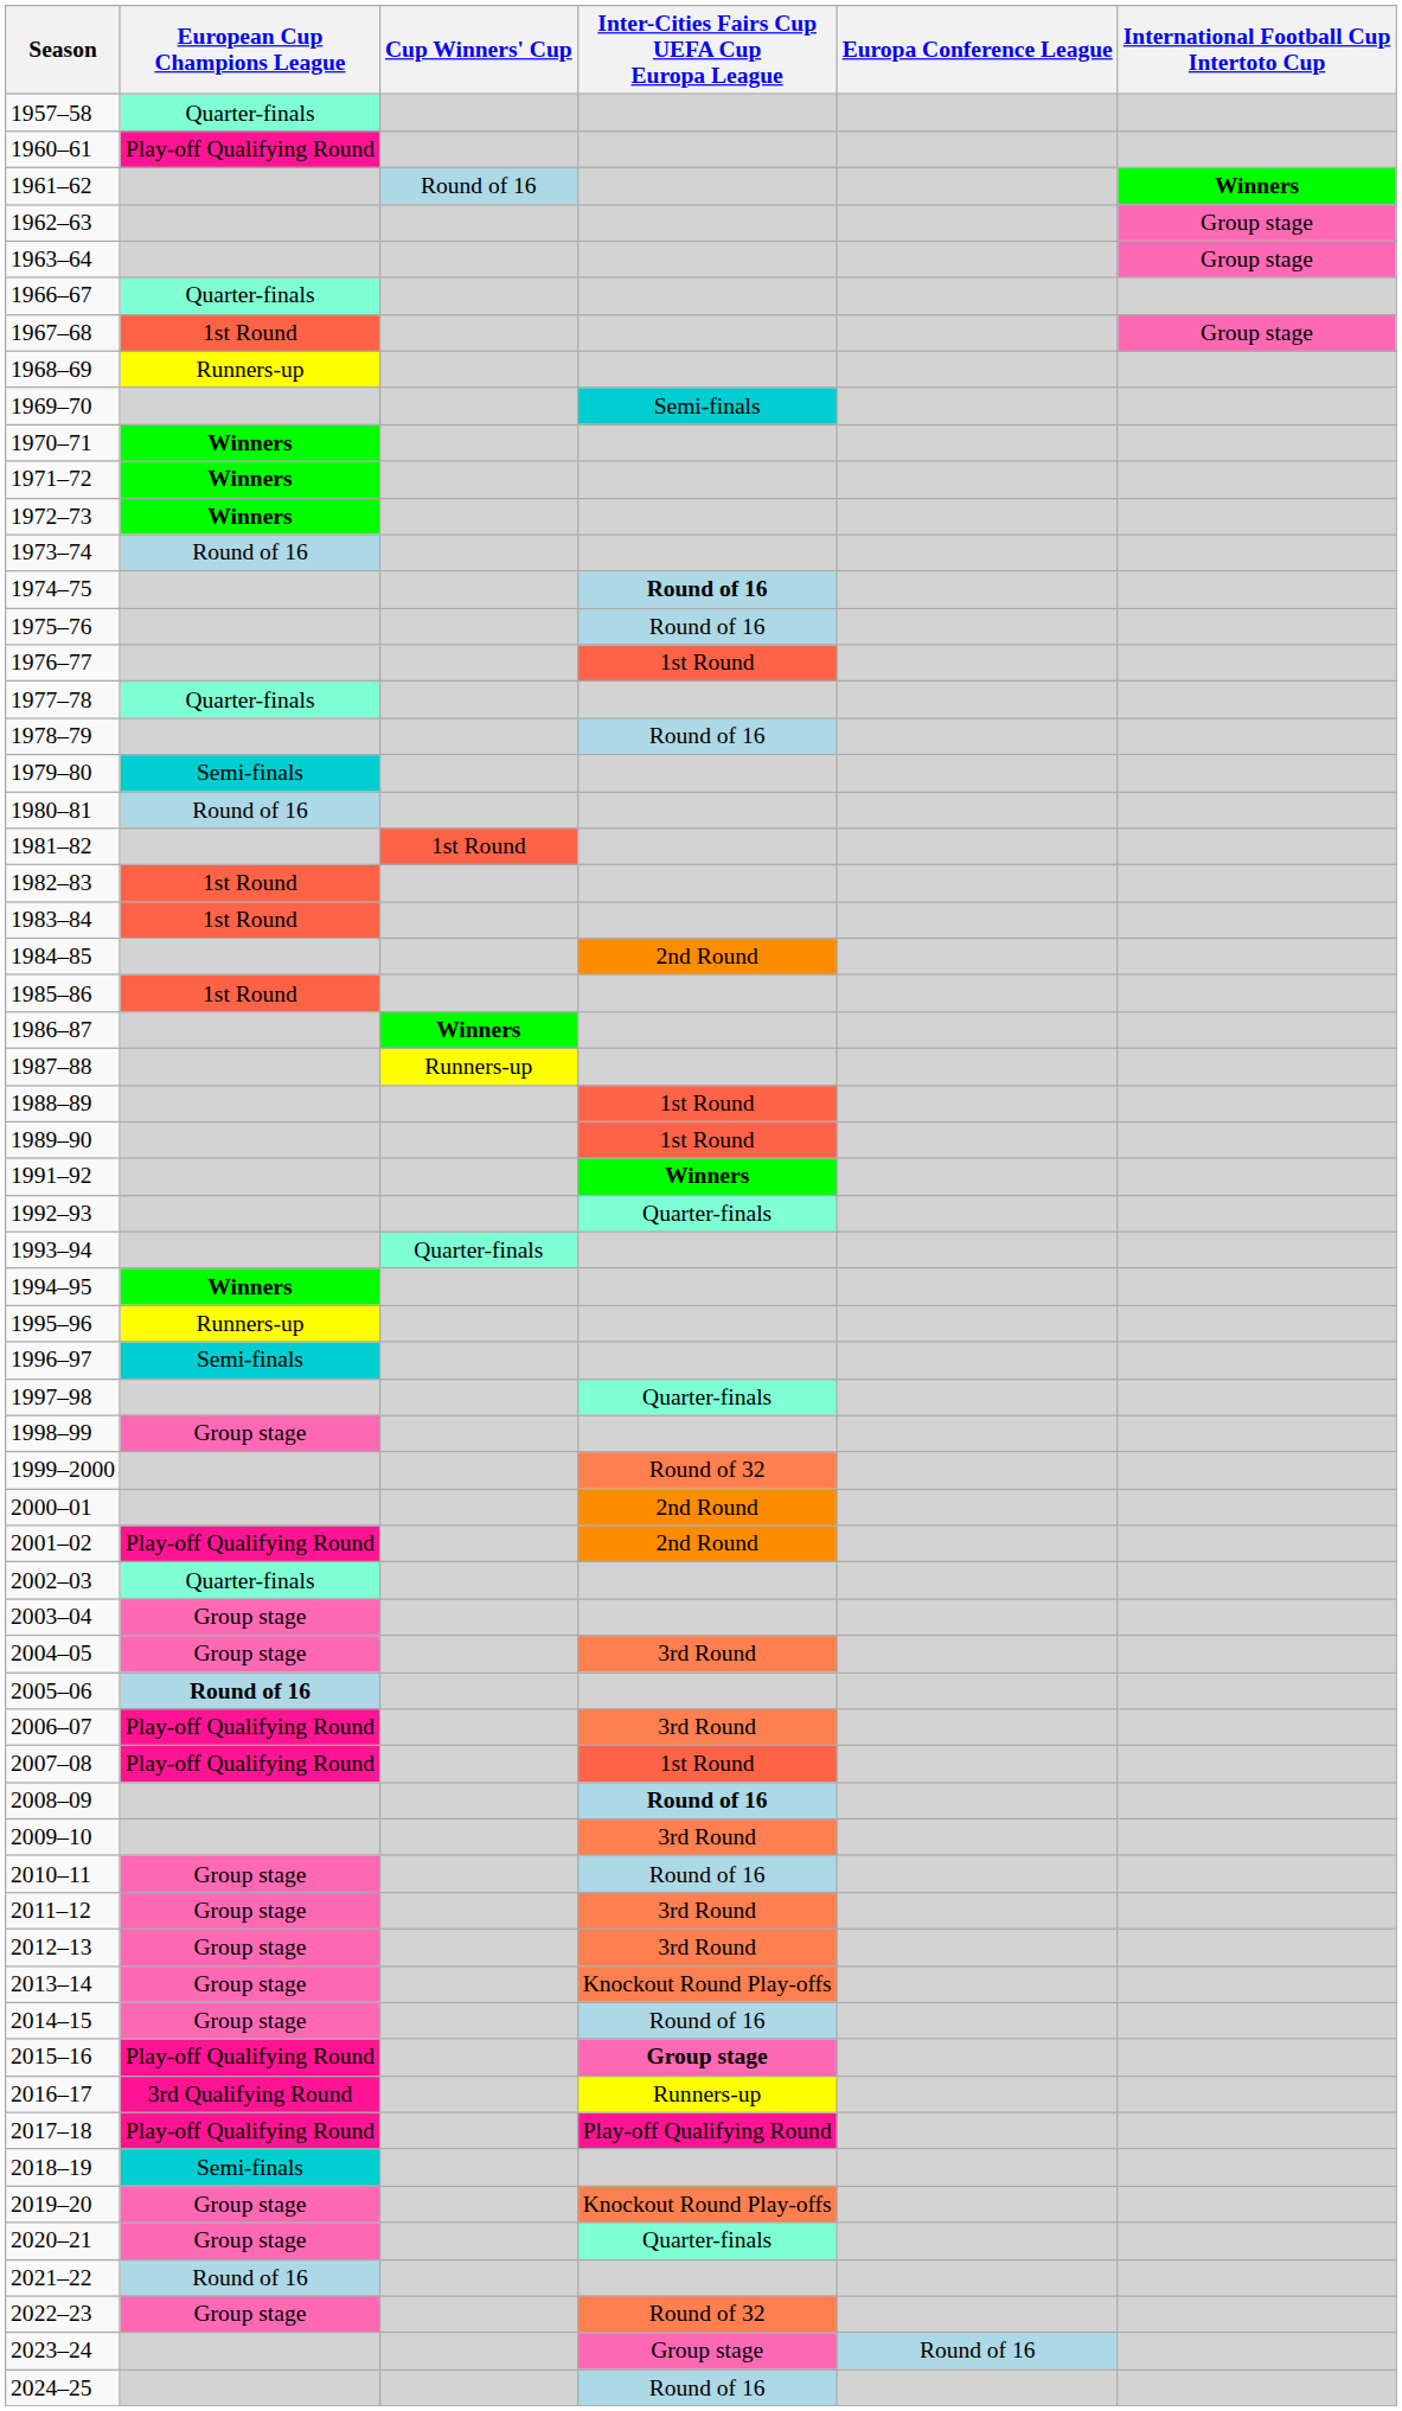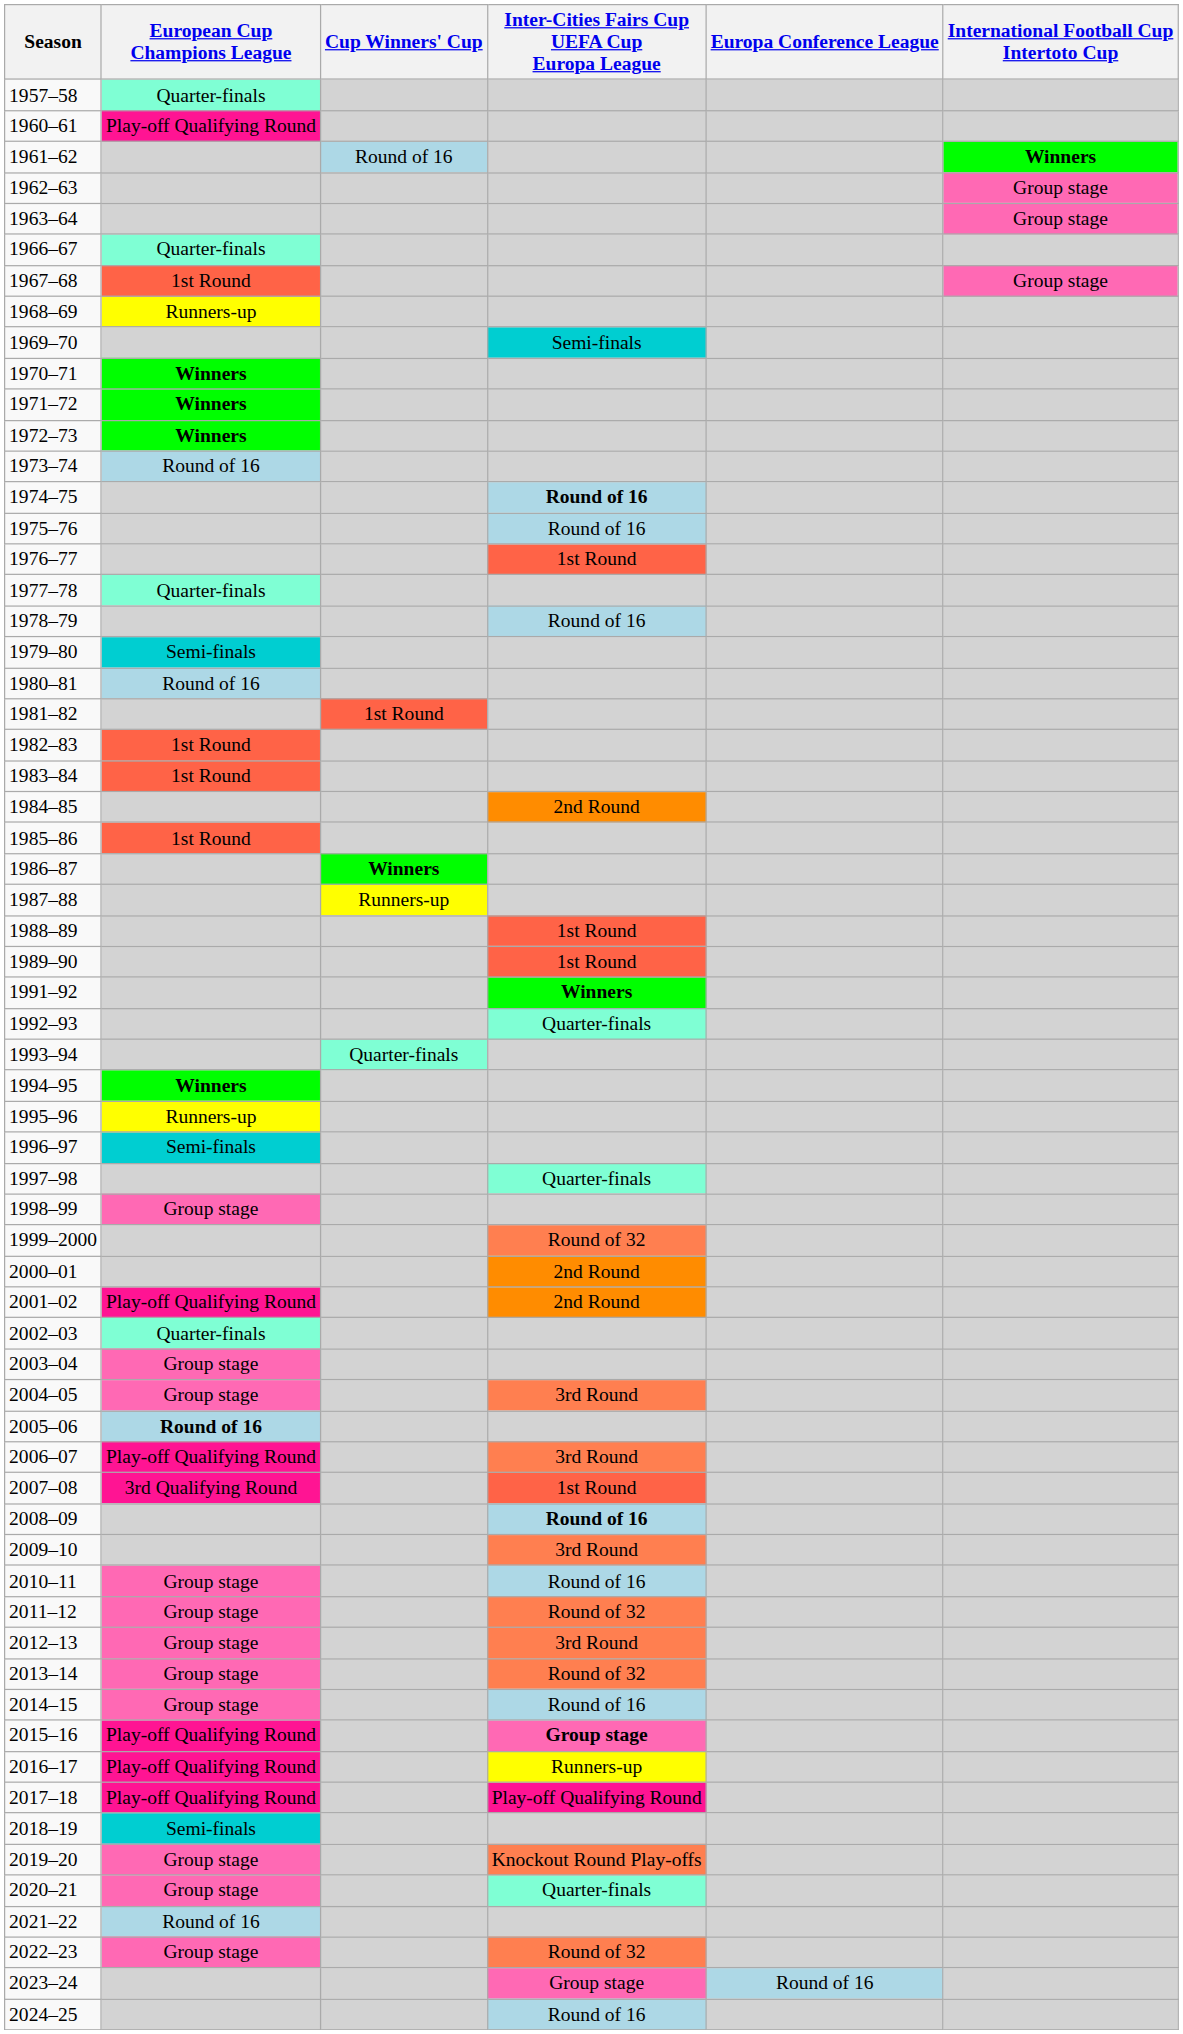2007–08 | European Cup Champions League: Play-off Qualifying Round -> 3rd Qualifying Round
2011–12 | Inter-Cities Fairs Cup UEFA Cup Europa League: 3rd Round -> Round of 32
2013–14 | Inter-Cities Fairs Cup UEFA Cup Europa League: Knockout Round Play-offs -> Round of 32
2016–17 | European Cup Champions League: 3rd Qualifying Round -> Play-off Qualifying Round
